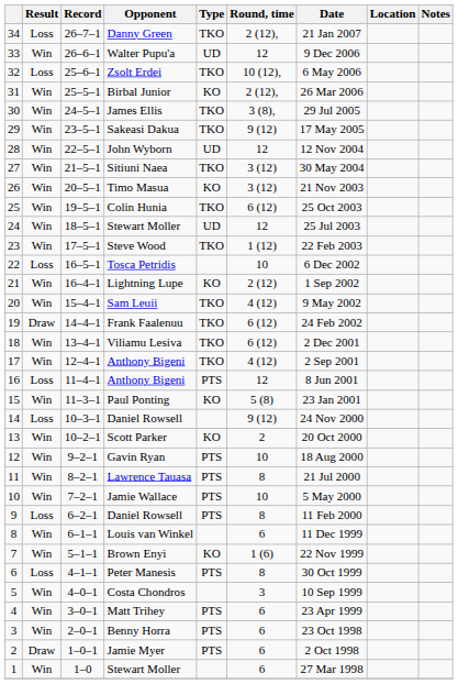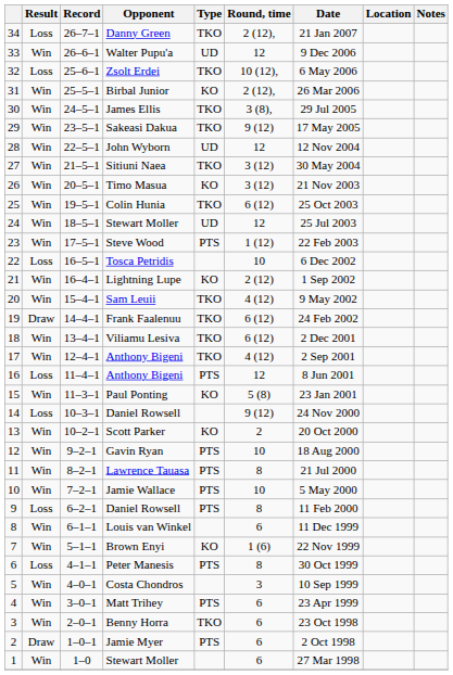Steve Wood | Type: TKO -> PTS
Benny Horra | Type: PTS -> TKO
